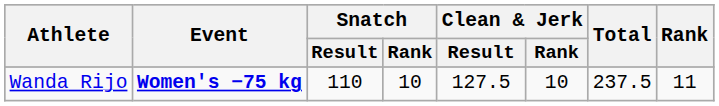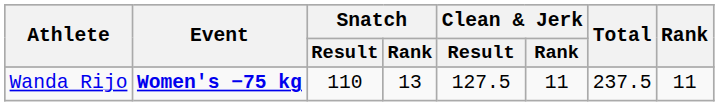Wanda Rijo | Snatch / Rank: 10 -> 13
Wanda Rijo | Clean & Jerk / Rank: 10 -> 11
